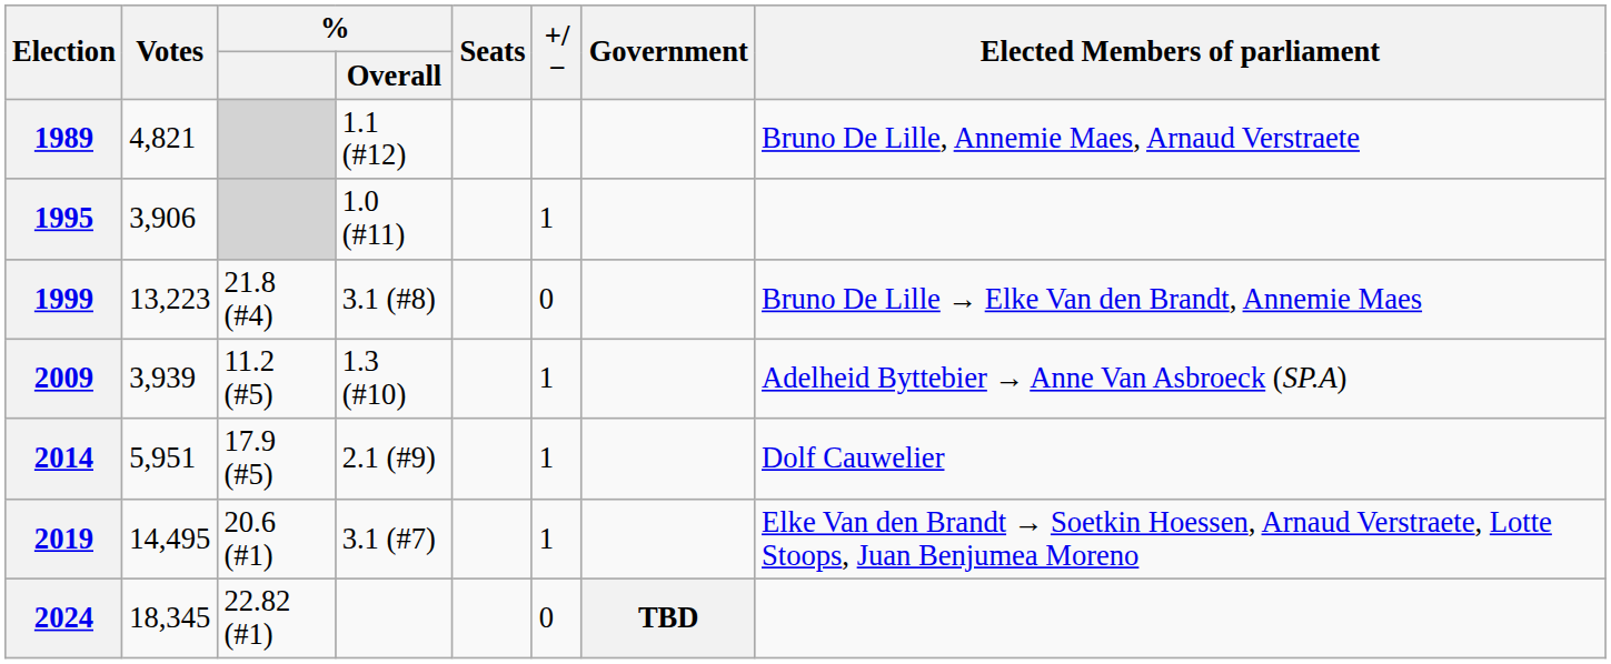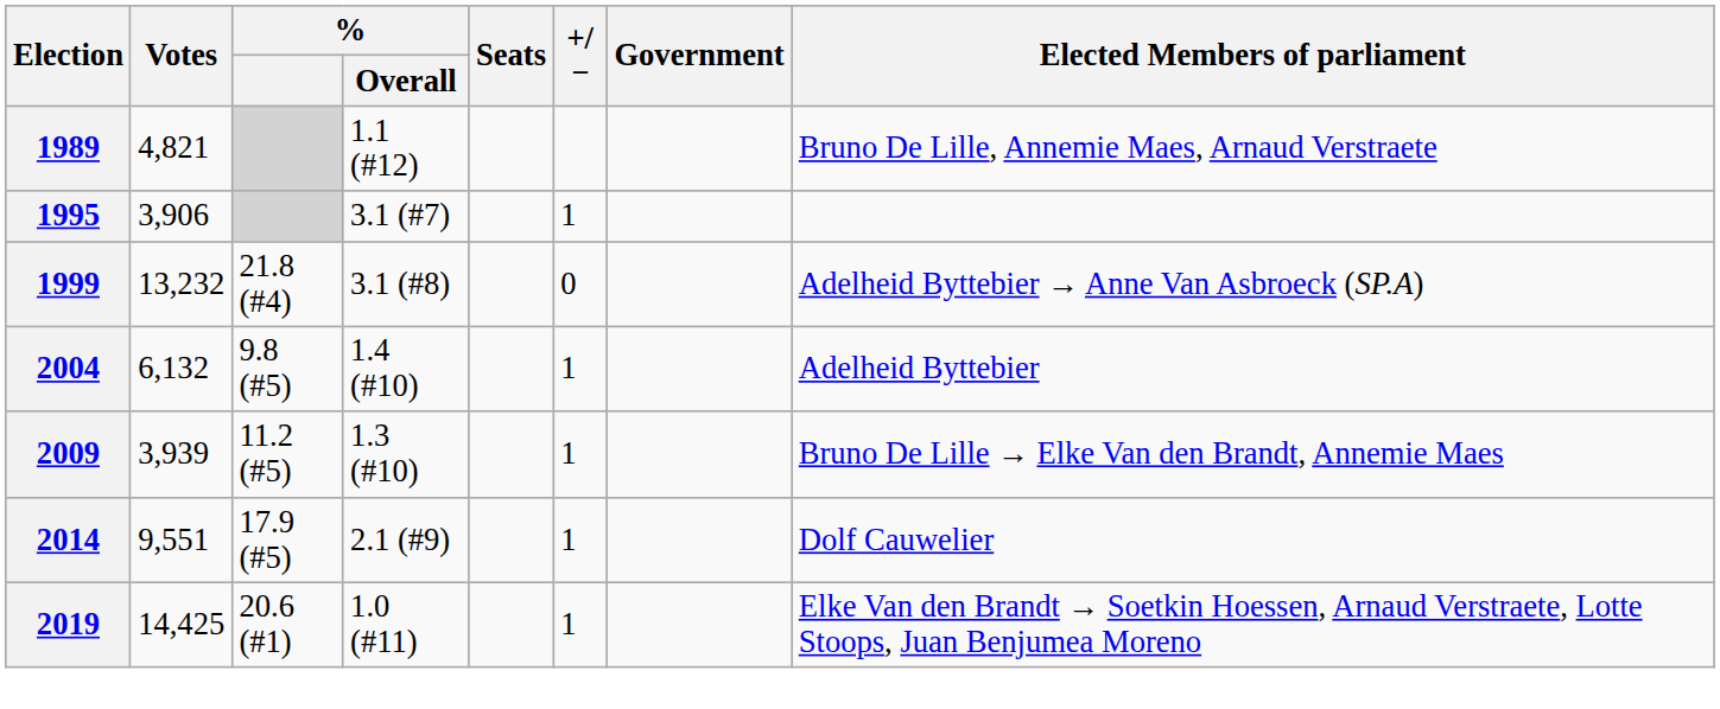1995 | % / Overall: 1.0 (#11) -> 3.1 (#7)
1999 | Votes: 13,223 -> 13,232
1999 | Elected Members of parliament: Bruno De Lille → Elke Van den Brandt, Annemie Maes -> Adelheid Byttebier → Anne Van Asbroeck (SP.A)
+ row: 2004 | 6,132 | 9.8 (#5) | 1.4 (#10) | 1 | Adelheid Byttebier
2009 | Elected Members of parliament: Adelheid Byttebier → Anne Van Asbroeck (SP.A) -> Bruno De Lille → Elke Van den Brandt, Annemie Maes
2014 | Votes: 5,951 -> 9,551
2019 | Votes: 14,495 -> 14,425
2019 | % / Overall: 3.1 (#7) -> 1.0 (#11)
- row: 2024 | 18,345 | 22.82 (#1) | 0 | TBD
